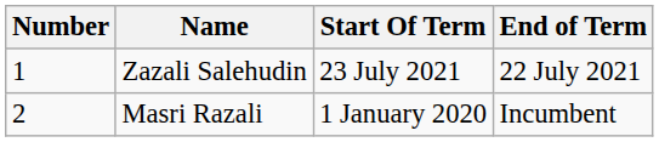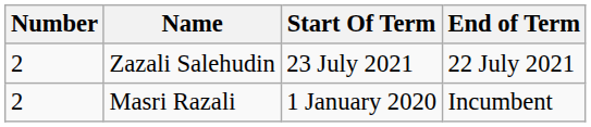Zazali Salehudin | Number: 1 -> 2
